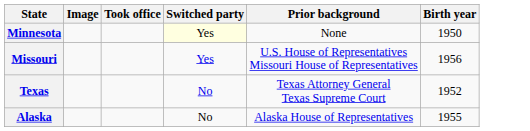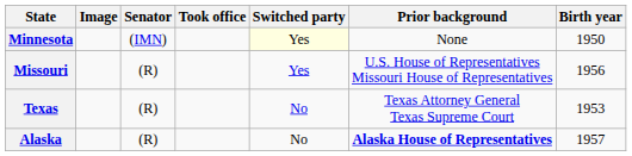+ column: Senator | (IMN) | (R) | (R) | (R)
Texas | Birth year: 1952 -> 1953
Alaska | Prior background: normal -> bold
Alaska | Birth year: 1955 -> 1957
